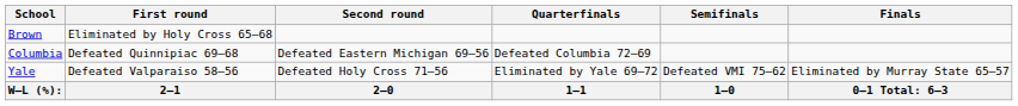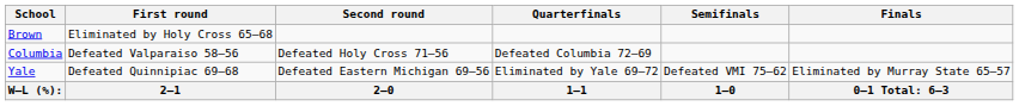Columbia | First round: Defeated Quinnipiac 69–68 -> Defeated Valparaiso 58–56
Columbia | Second round: Defeated Eastern Michigan 69–56 -> Defeated Holy Cross 71–56
Yale | First round: Defeated Valparaiso 58–56 -> Defeated Quinnipiac 69–68
Yale | Second round: Defeated Holy Cross 71–56 -> Defeated Eastern Michigan 69–56
